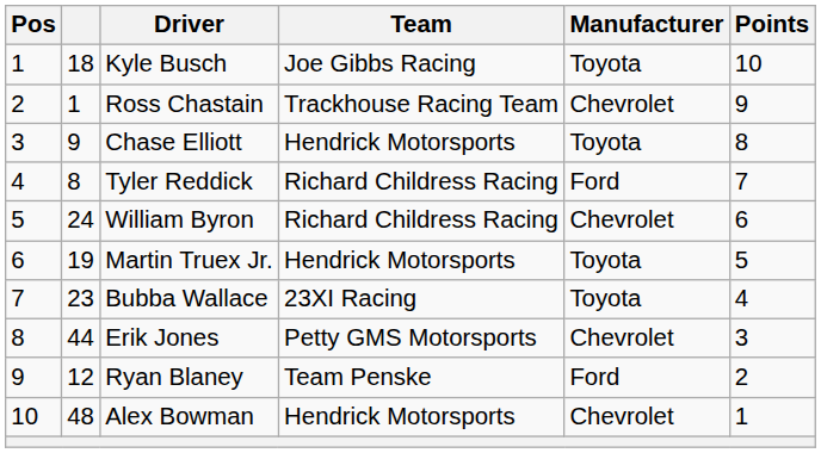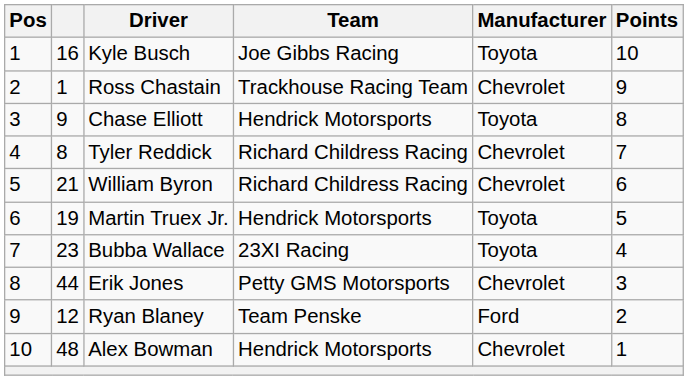Kyle Busch | column 2: 18 -> 16
Tyler Reddick | Manufacturer: Ford -> Chevrolet
William Byron | column 2: 24 -> 21
